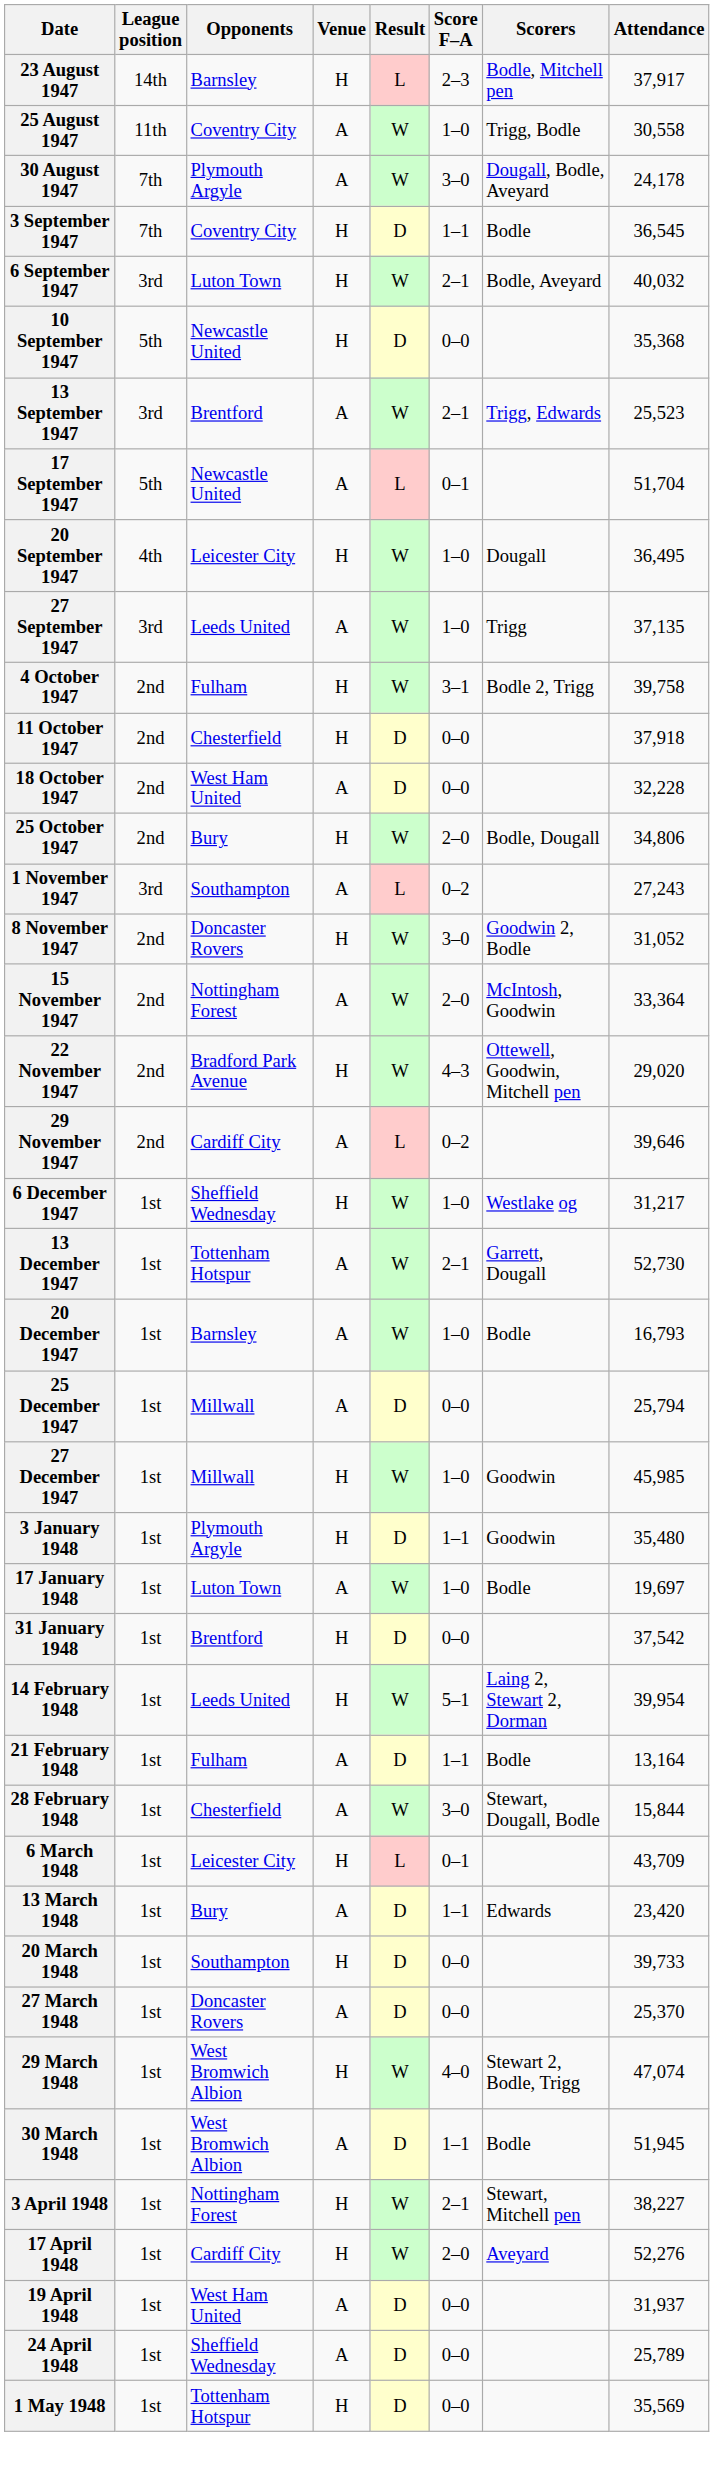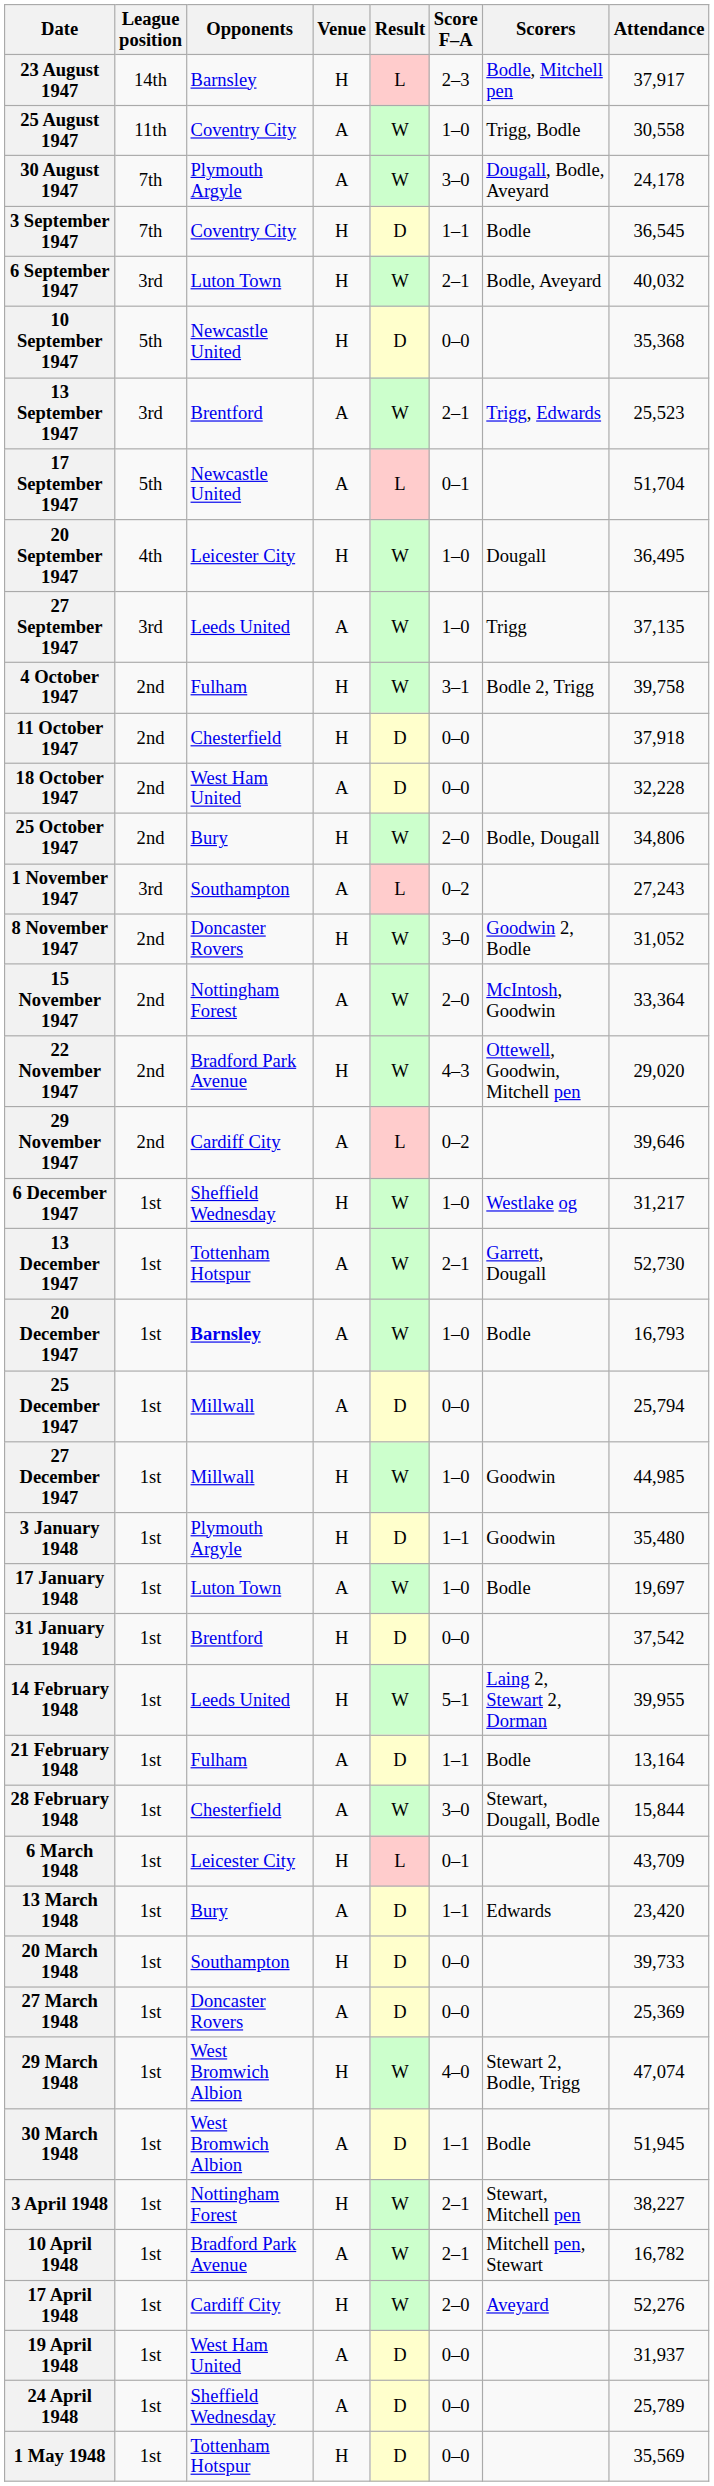20 December 1947 | Opponents: normal -> bold
27 December 1947 | Attendance: 45,985 -> 44,985
14 February 1948 | Attendance: 39,954 -> 39,955
27 March 1948 | Attendance: 25,370 -> 25,369
+ row: 10 April 1948 | 1st | Bradford Park Avenue | A | W | 2–1 | Mitchell pen, Stewart | 16,782
